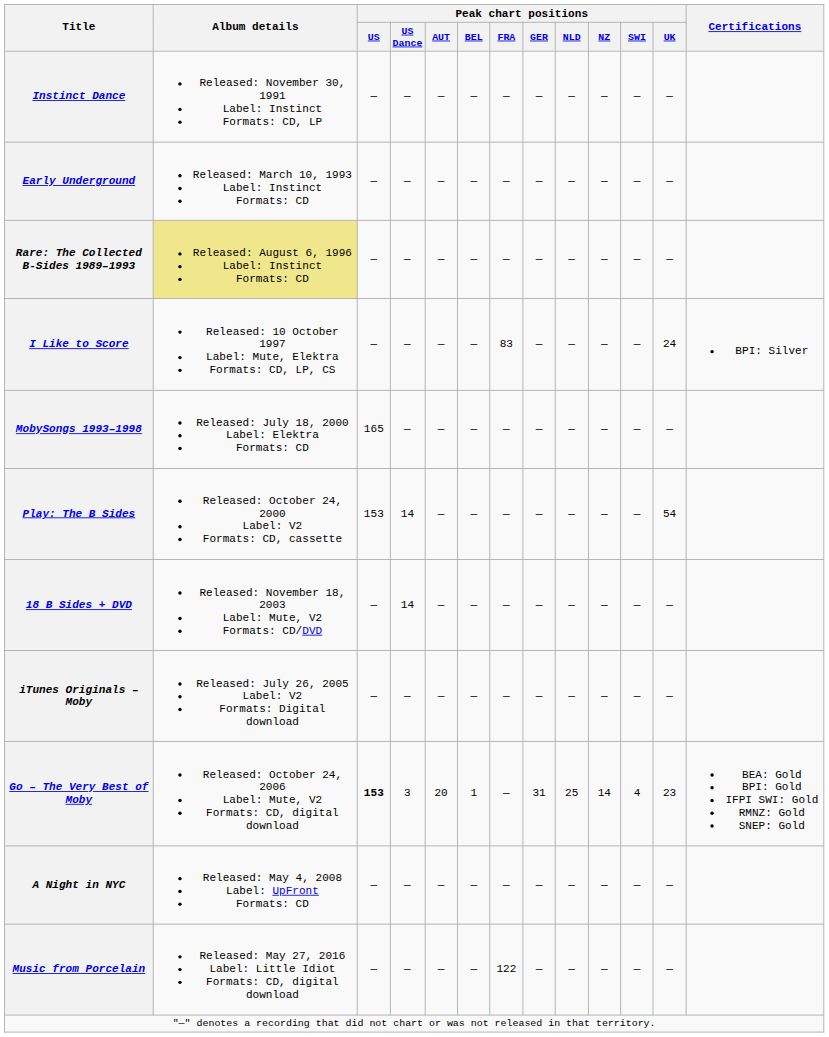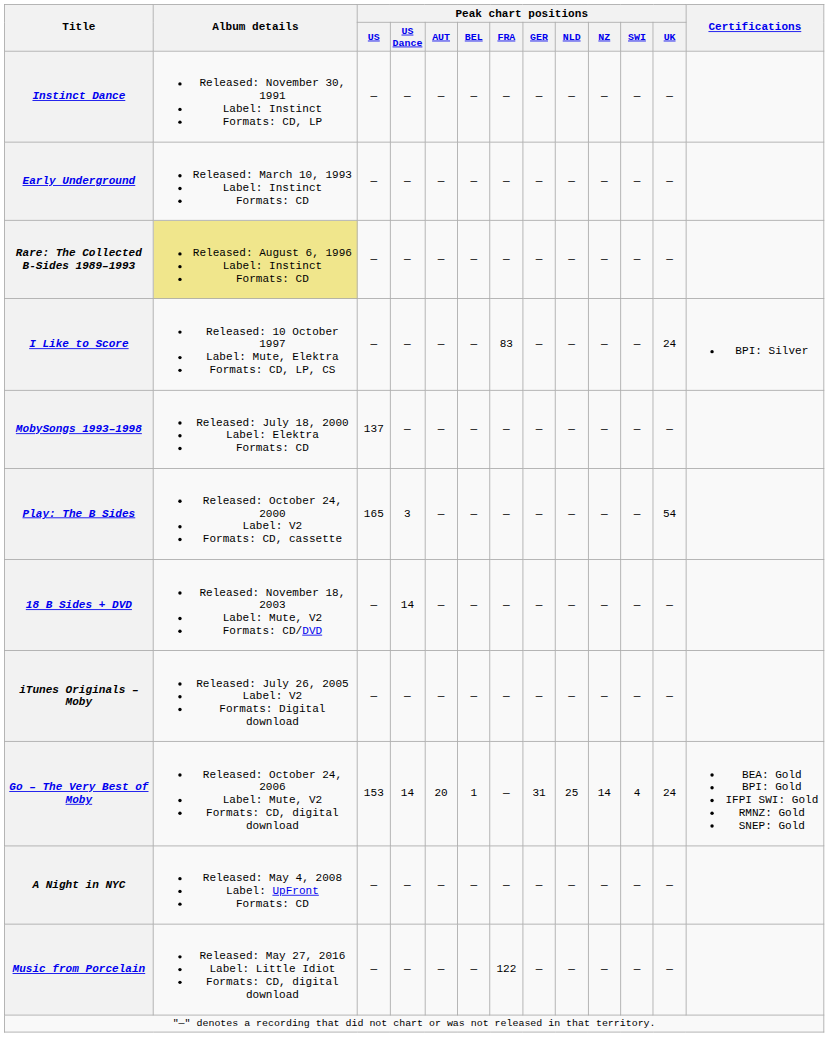MobySongs 1993–1998 | Peak chart positions / US: 165 -> 137
Play: The B Sides | Peak chart positions / US: 153 -> 165
Play: The B Sides | Peak chart positions / US Dance: 14 -> 3
Go – The Very Best of Moby | Peak chart positions / US: bold -> normal
Go – The Very Best of Moby | Peak chart positions / US Dance: 3 -> 14
Go – The Very Best of Moby | Peak chart positions / UK: 23 -> 24
